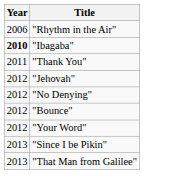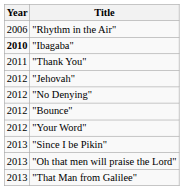+ row: 2013 | "Oh that men will praise the Lord"
